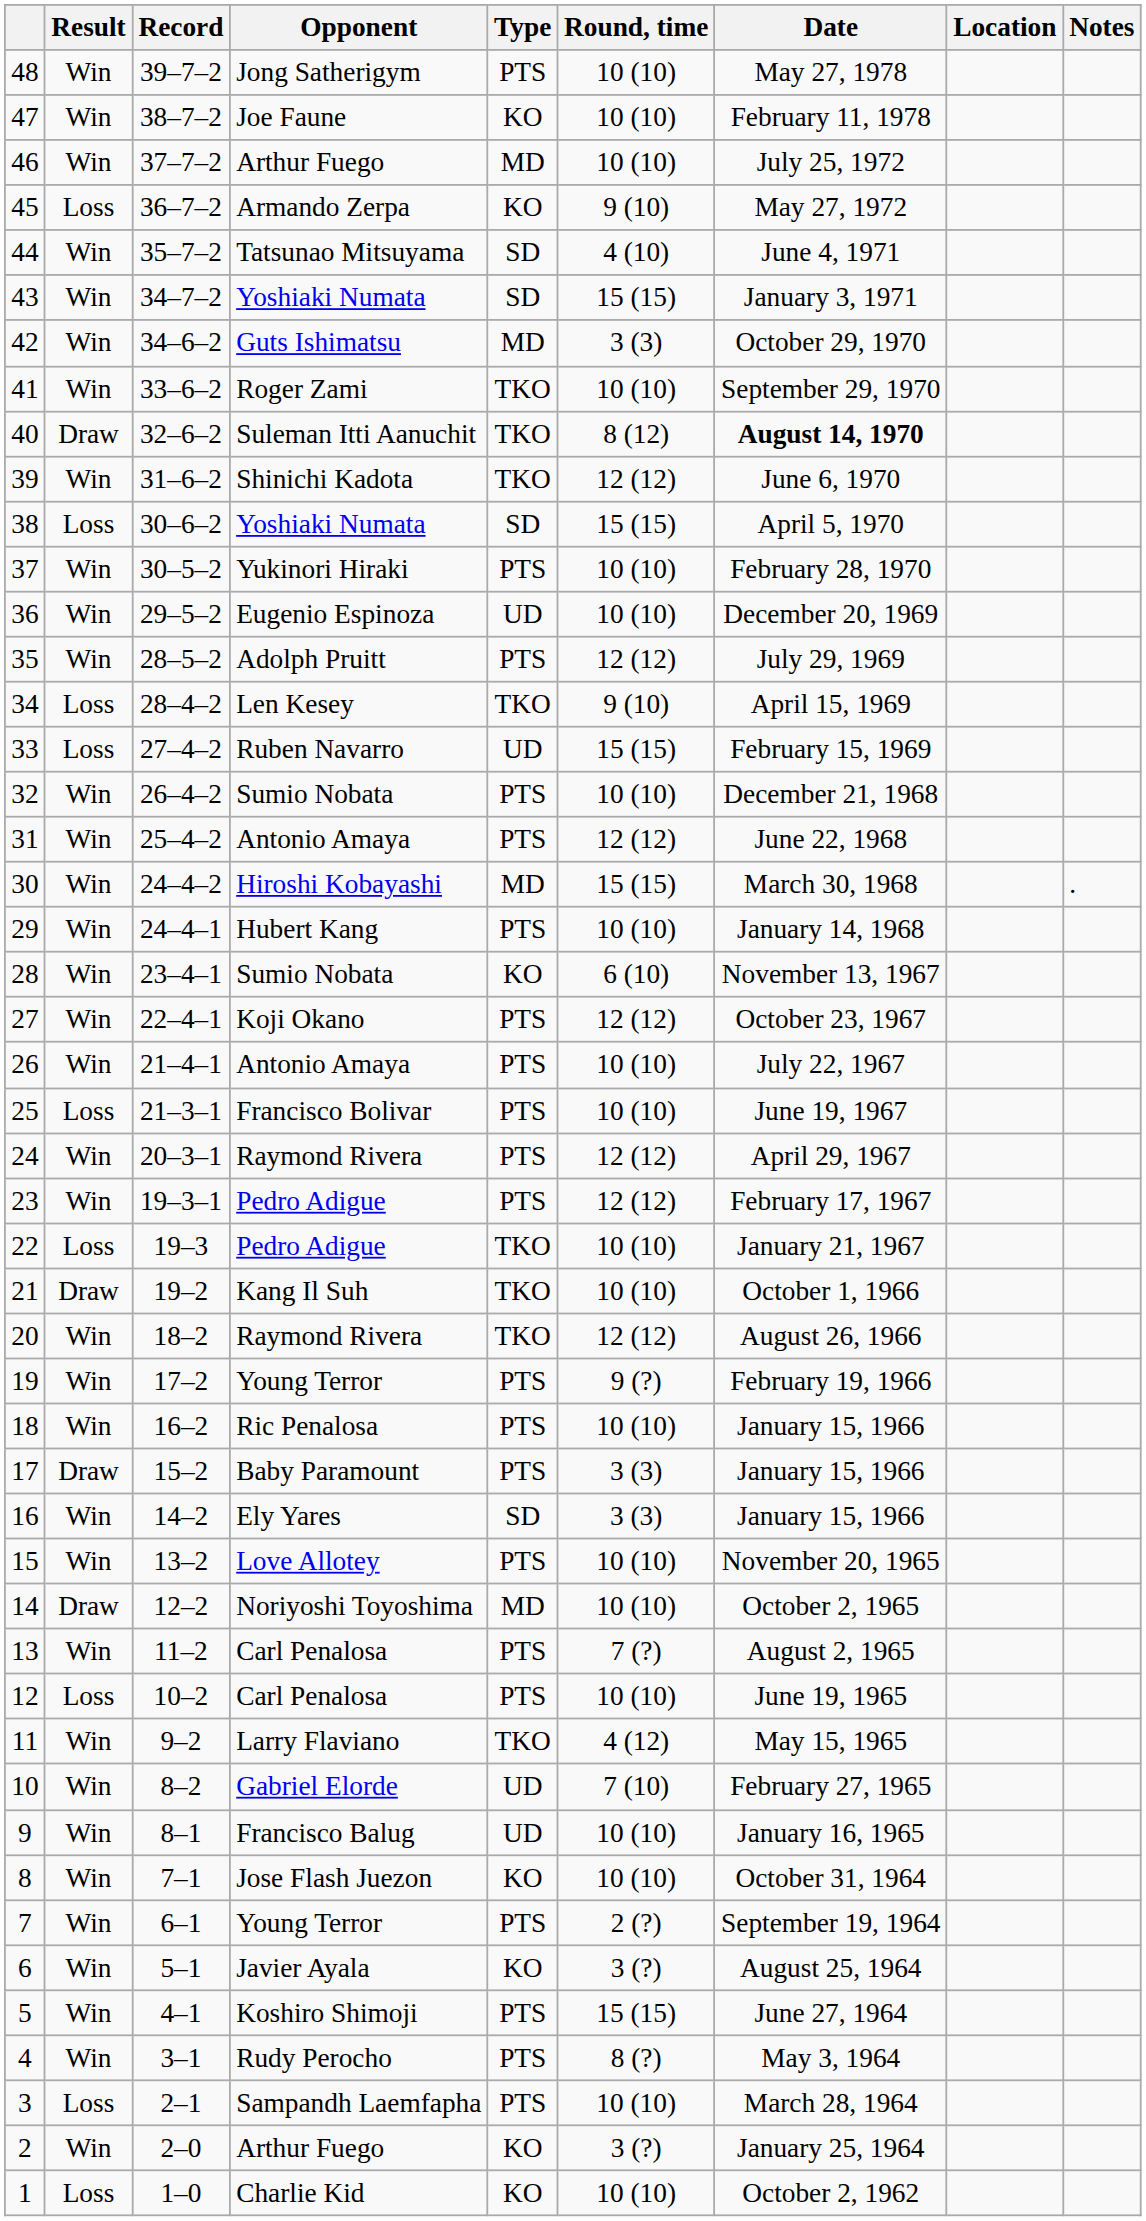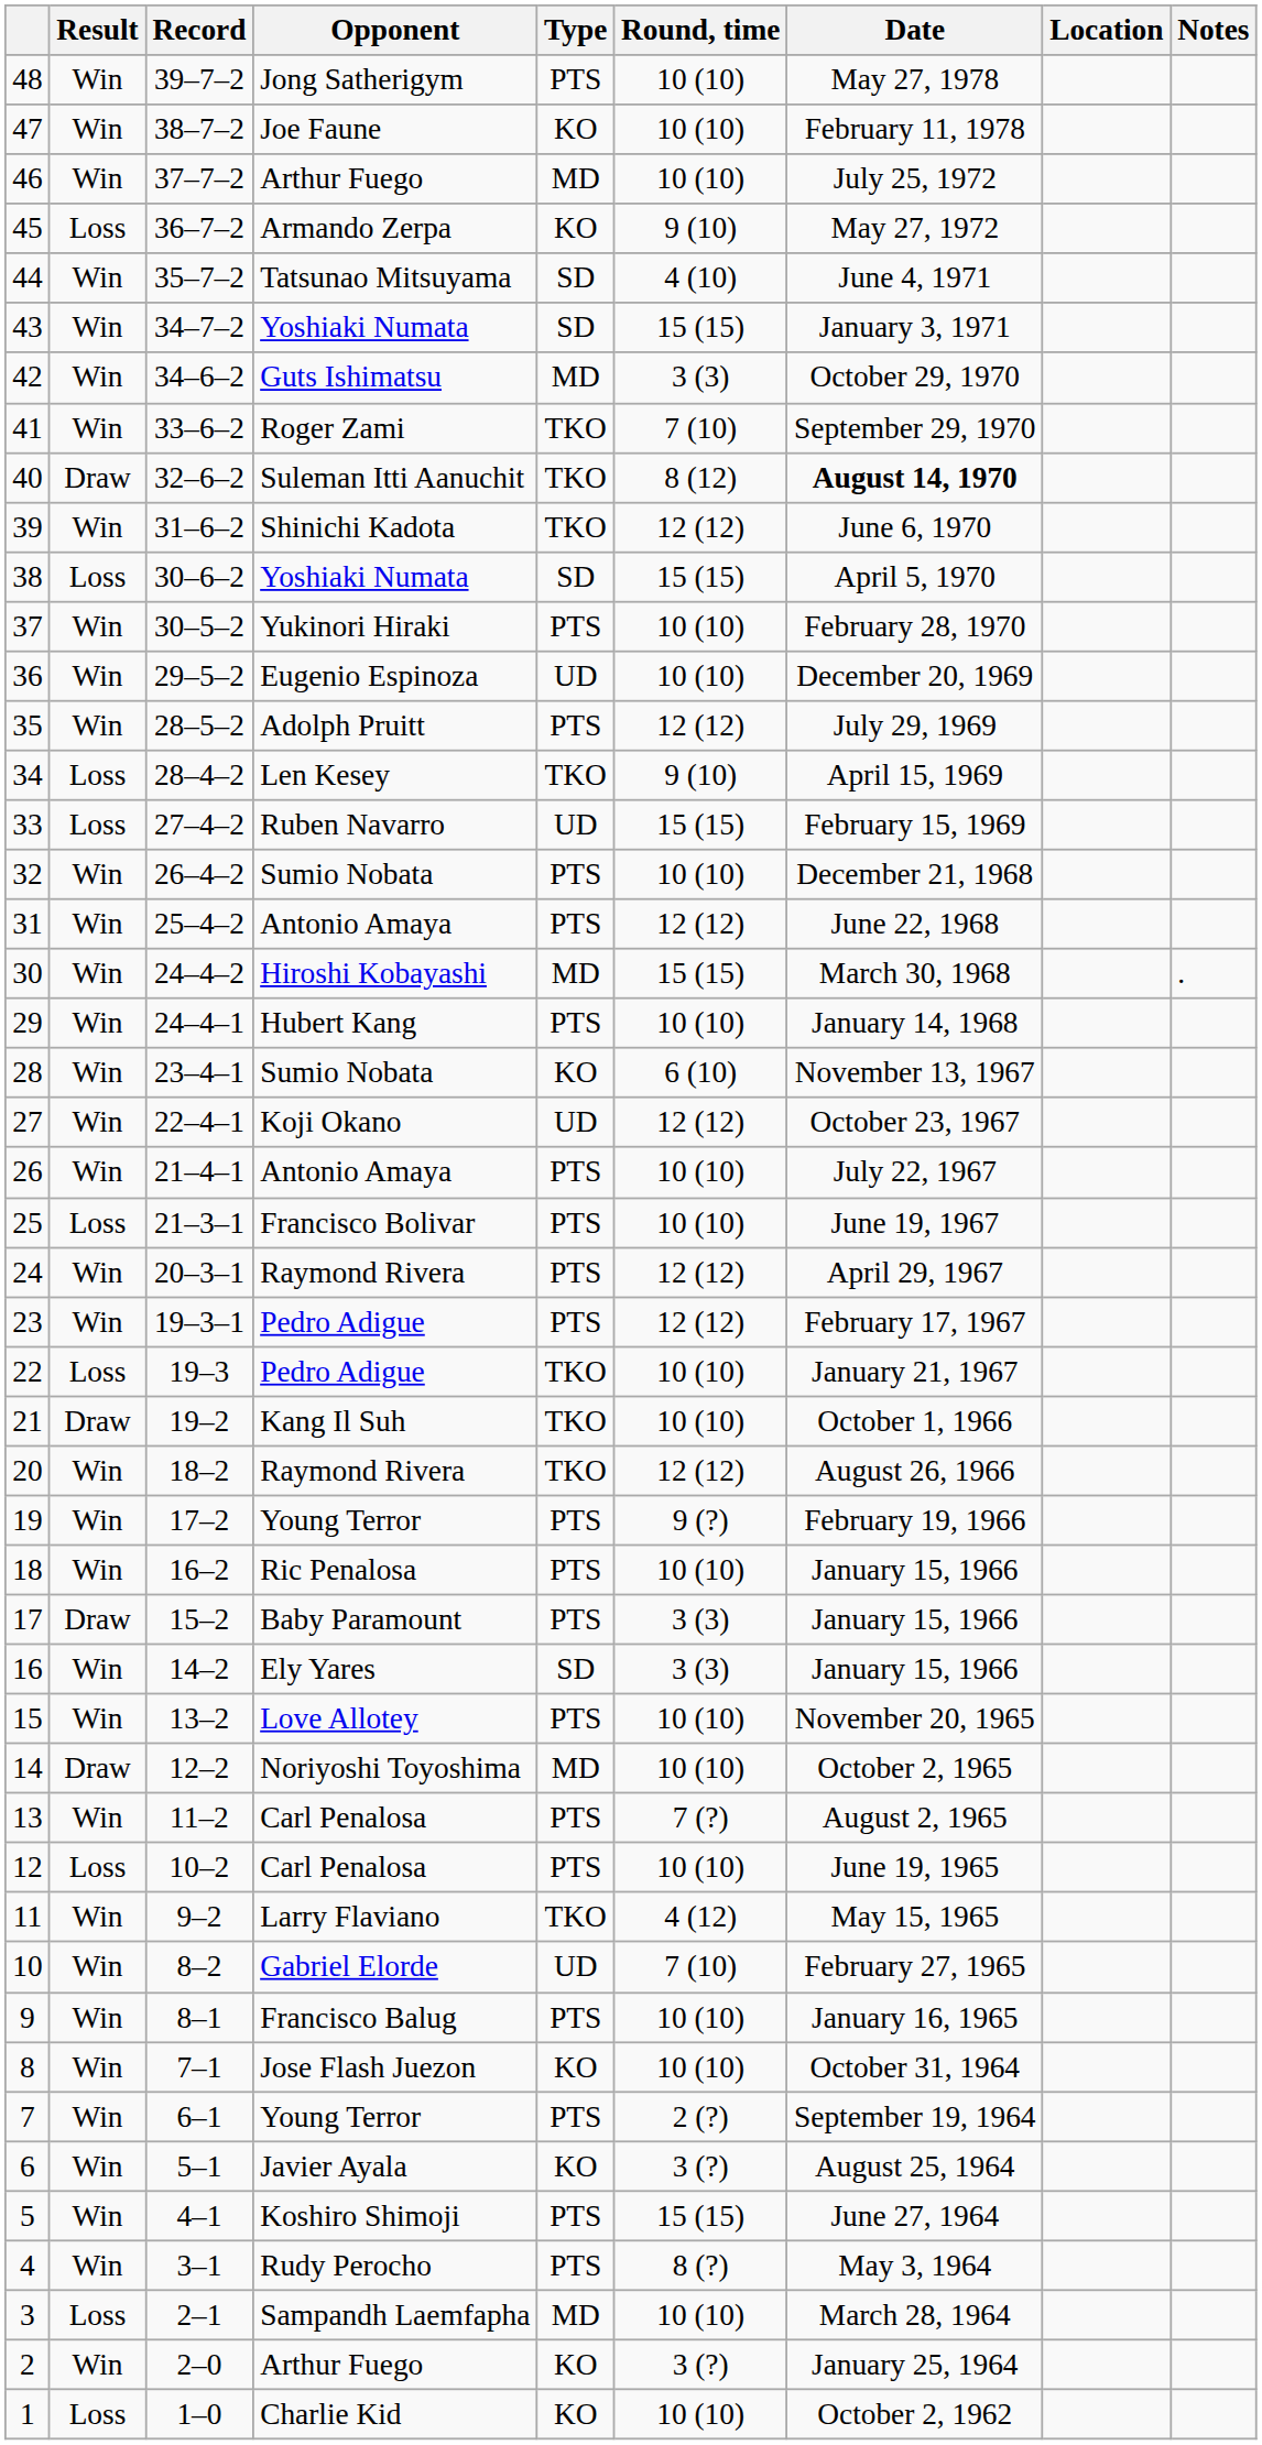41 | Round, time: 10 (10) -> 7 (10)
27 | Type: PTS -> UD
9 | Type: UD -> PTS
3 | Type: PTS -> MD
